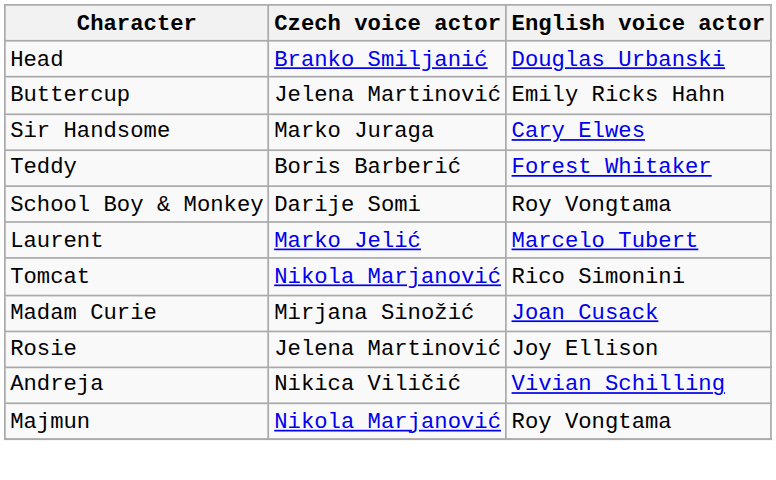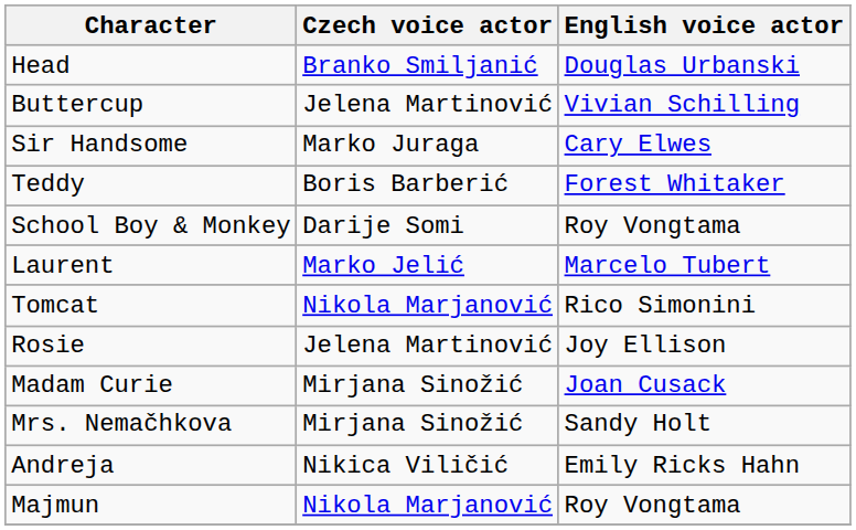Buttercup | English voice actor: Emily Ricks Hahn -> Vivian Schilling
rows swapped: Madam Curie <-> Rosie
+ row: Mrs. Nemačhkova | Mirjana Sinožić | Sandy Holt
Andreja | English voice actor: Vivian Schilling -> Emily Ricks Hahn
